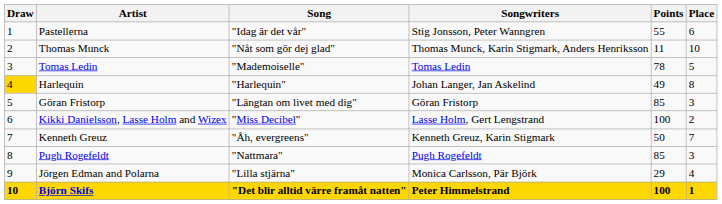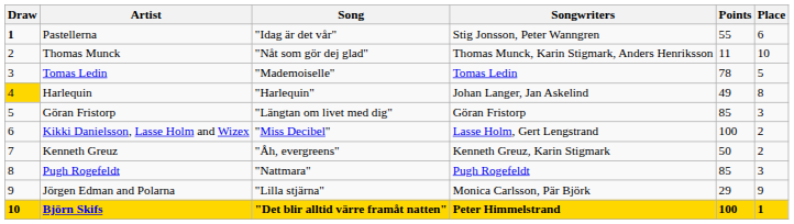Pastellerna | Draw: normal -> bold
Kenneth Greuz | Place: 7 -> 2
Jörgen Edman and Polarna | Place: 4 -> 9
